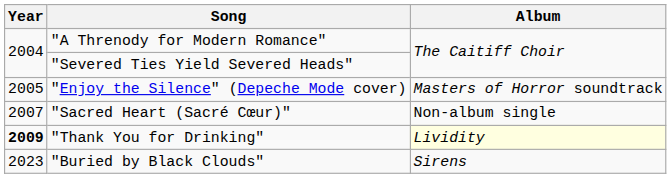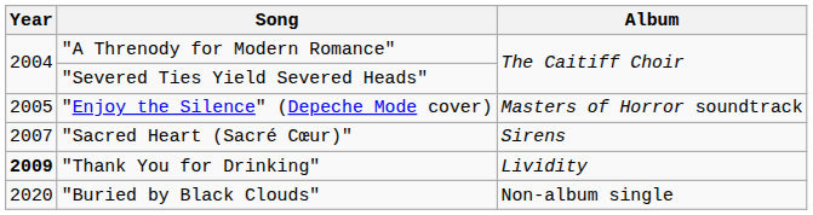"Sacred Heart (Sacré Cœur)" | Album: Non-album single -> Sirens
"Thank You for Drinking" | Album: lightyellow background -> no background
"Buried by Black Clouds" | Year: 2023 -> 2020
"Buried by Black Clouds" | Album: Sirens -> Non-album single
